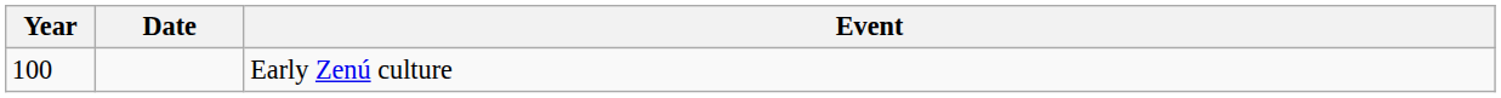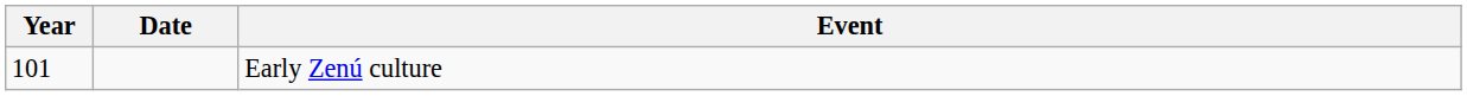Early Zenú culture | Year: 100 -> 101
